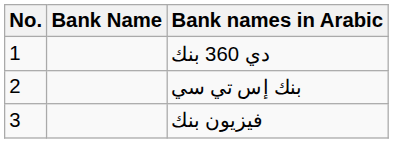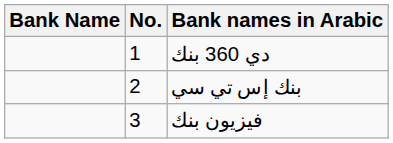columns swapped: No. <-> Bank Name
